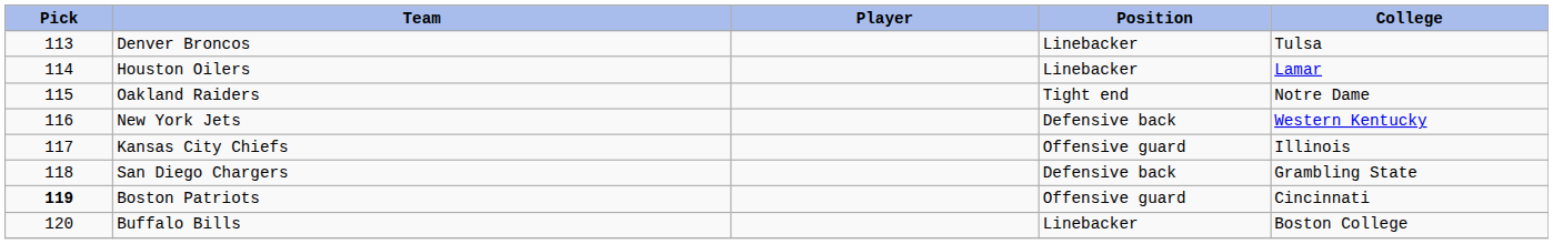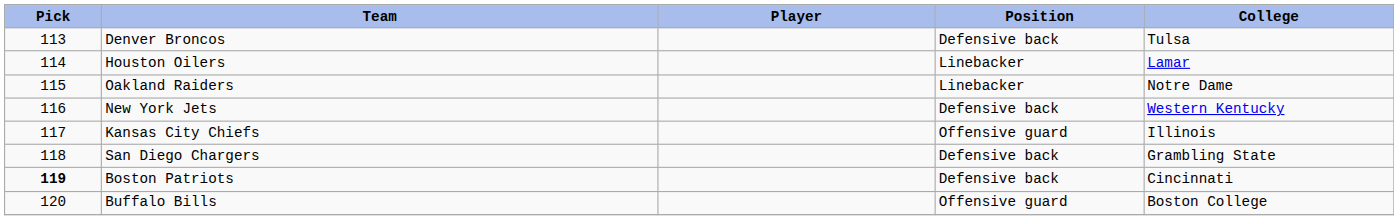Denver Broncos | Position: Linebacker -> Defensive back
Oakland Raiders | Position: Tight end -> Linebacker
Boston Patriots | Position: Offensive guard -> Defensive back
Buffalo Bills | Position: Linebacker -> Offensive guard
